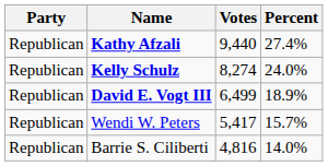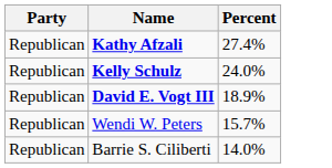- column: Votes | 9,440 | 8,274 | 6,499 | 5,417 | 4,816
